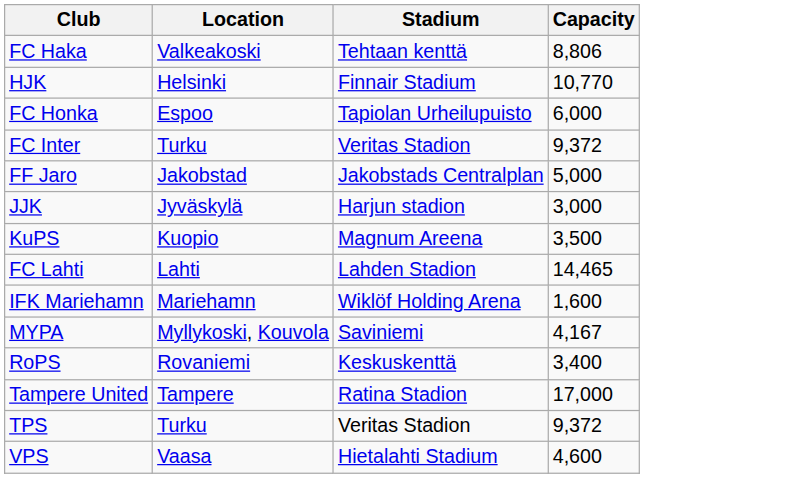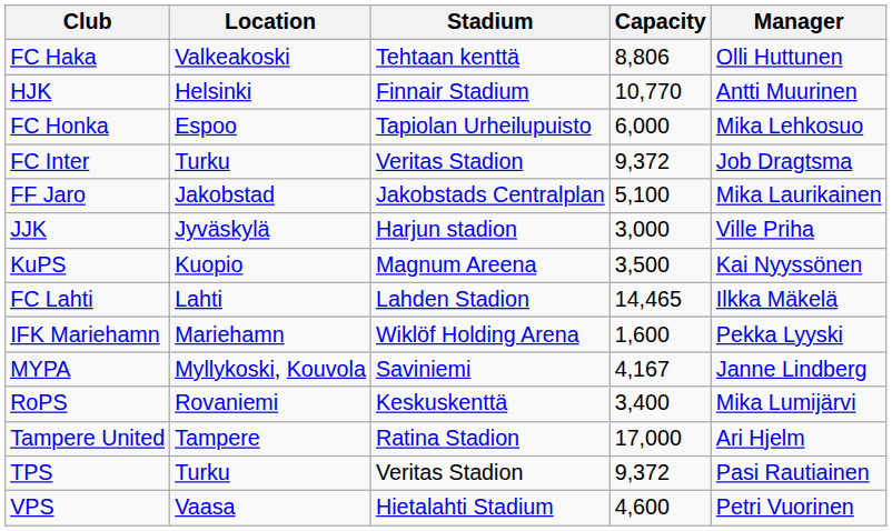+ column: Manager | Olli Huttunen | Antti Muurinen | Mika Lehkosuo | Job Dragtsma | Mika Laurikainen | Ville Priha | Kai Nyyssönen | Ilkka Mäkelä | Pekka Lyyski | Janne Lindberg | Mika Lumijärvi | Ari Hjelm | Pasi Rautiainen | Petri Vuorinen
FF Jaro | Capacity: 5,000 -> 5,100
